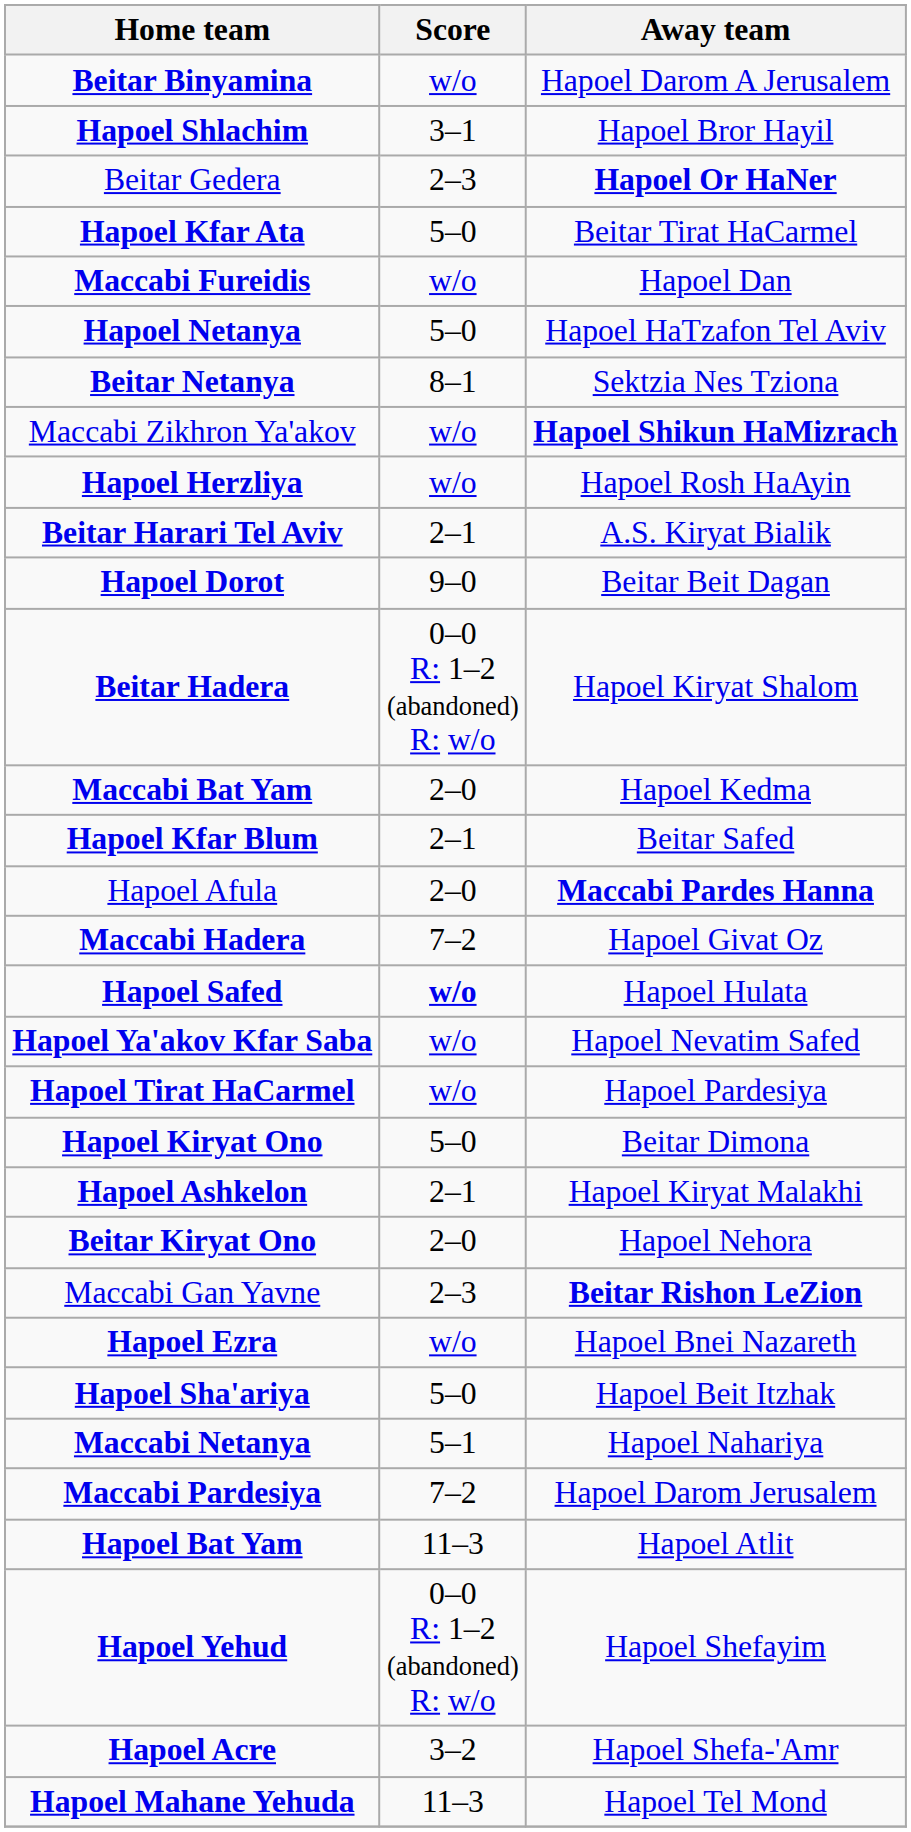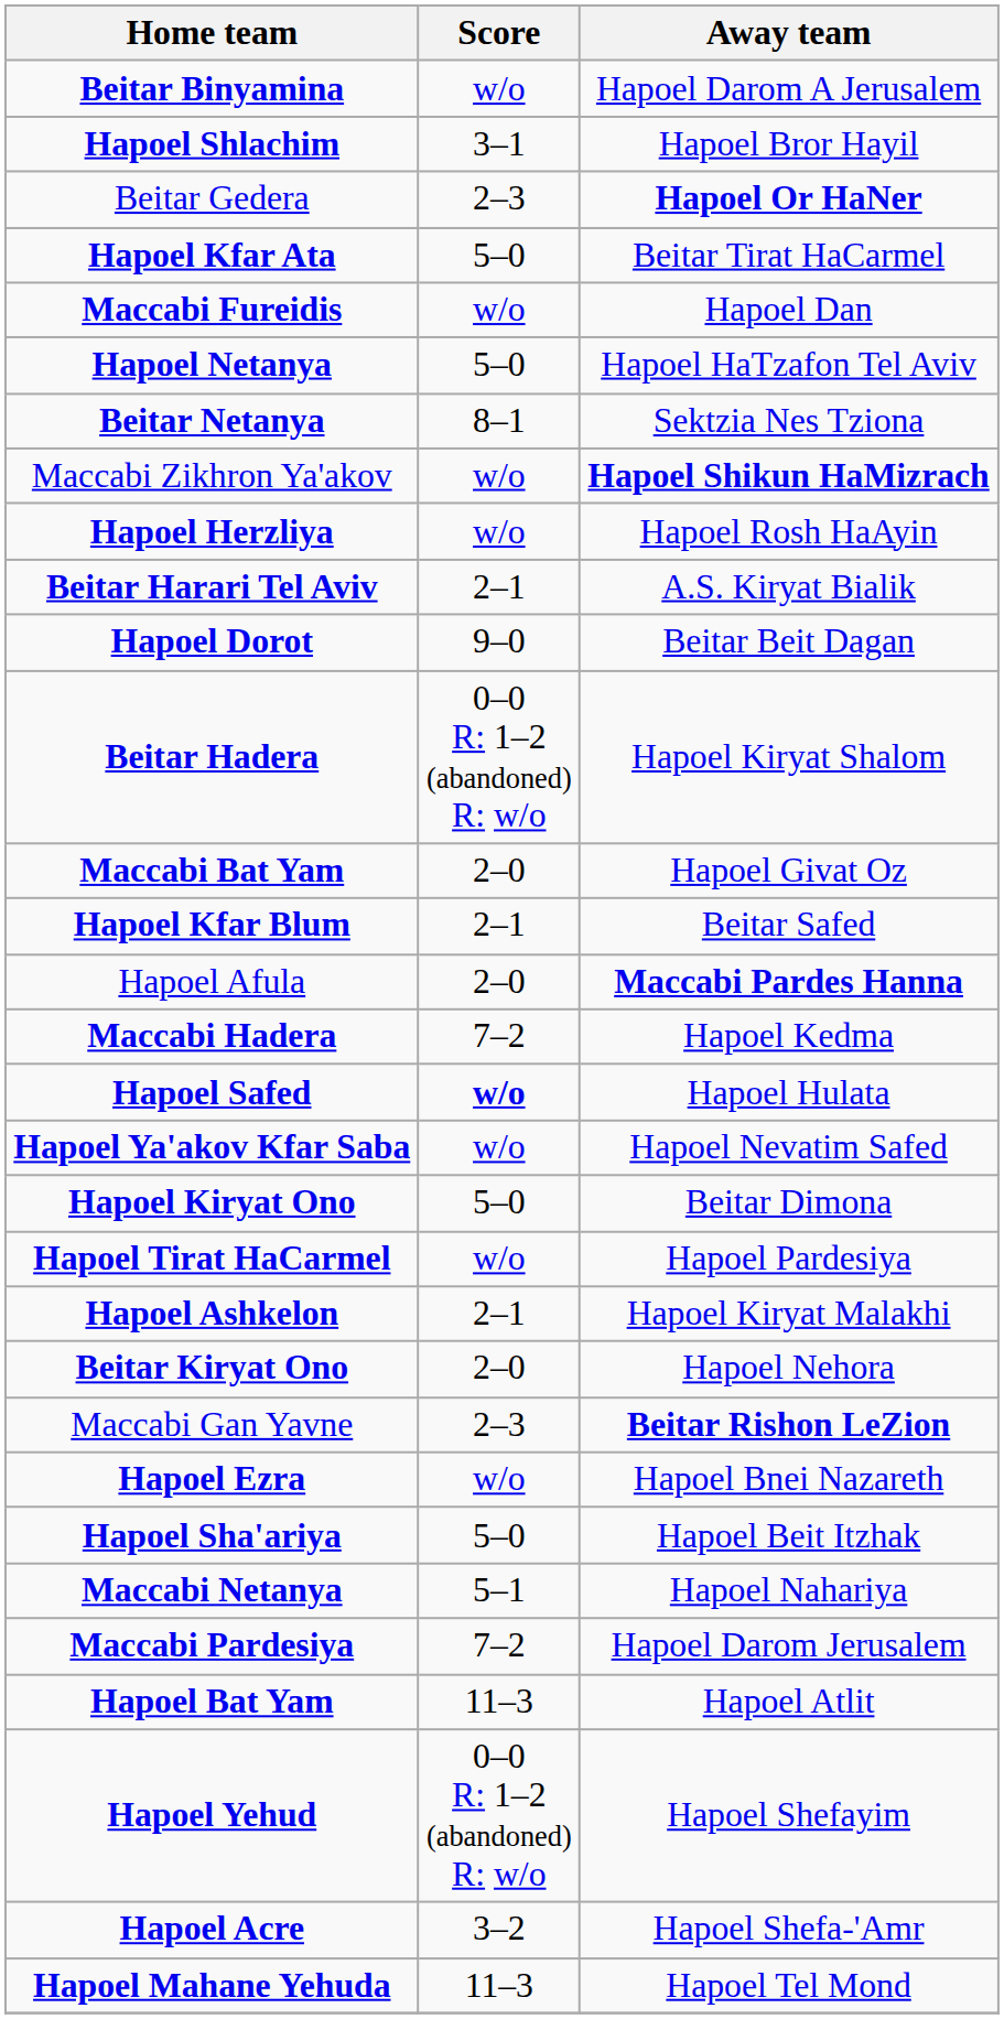Maccabi Bat Yam | Away team: Hapoel Kedma -> Hapoel Givat Oz
Maccabi Hadera | Away team: Hapoel Givat Oz -> Hapoel Kedma
rows swapped: Hapoel Kiryat Ono <-> Hapoel Tirat HaCarmel
